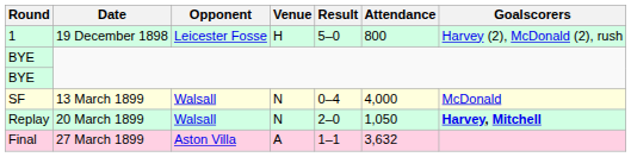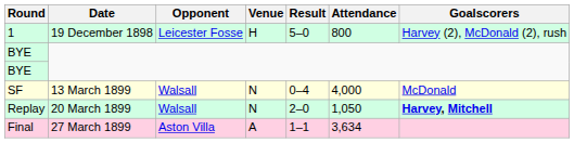Final | Attendance: 3,632 -> 3,634
